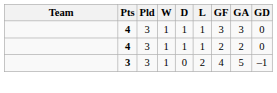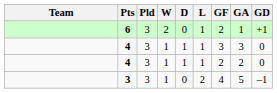+ row: 6 | 3 | 2 | 0 | 1 | 2 | 1 | +1
